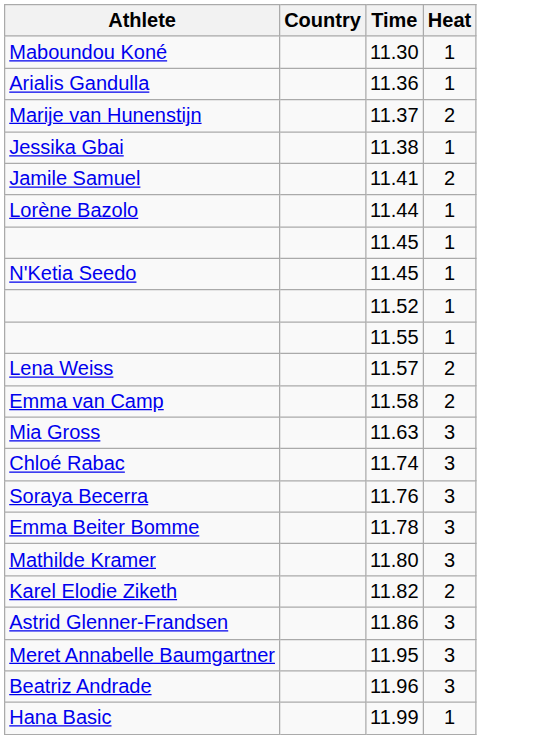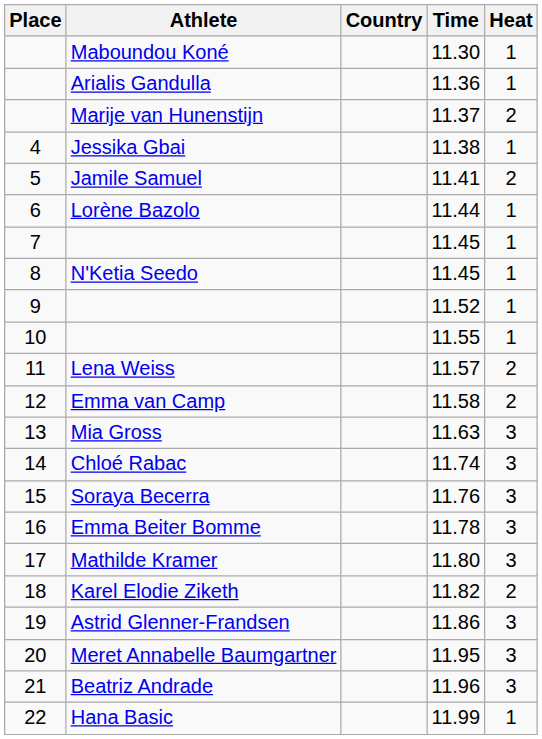+ column: Place | 4 | 5 | 6 | 7 | 8 | 9 | 10 | 11 | 12 | 13 | 14 | 15 | 16 | 17 | 18 | 19 | 20 | 21 | 22
